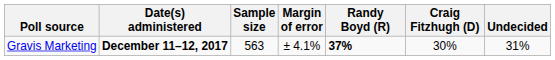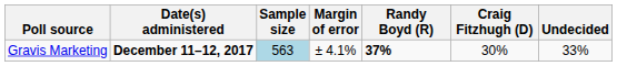Gravis Marketing | Sample size: no background -> lightblue background
Gravis Marketing | Undecided: 31% -> 33%
